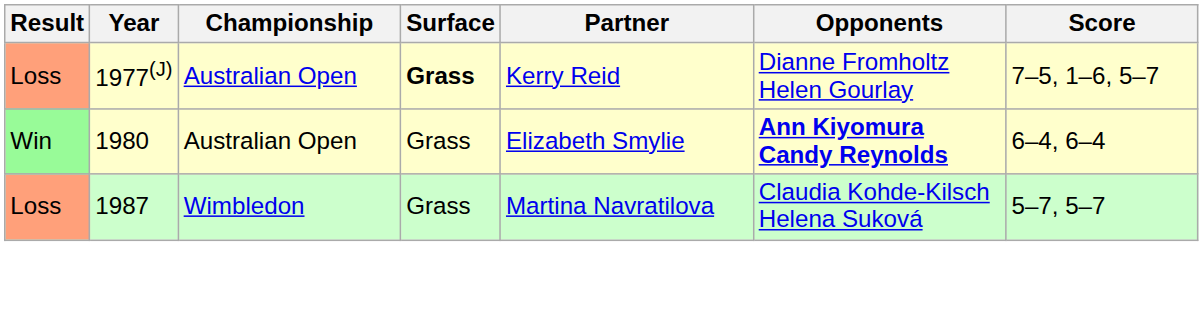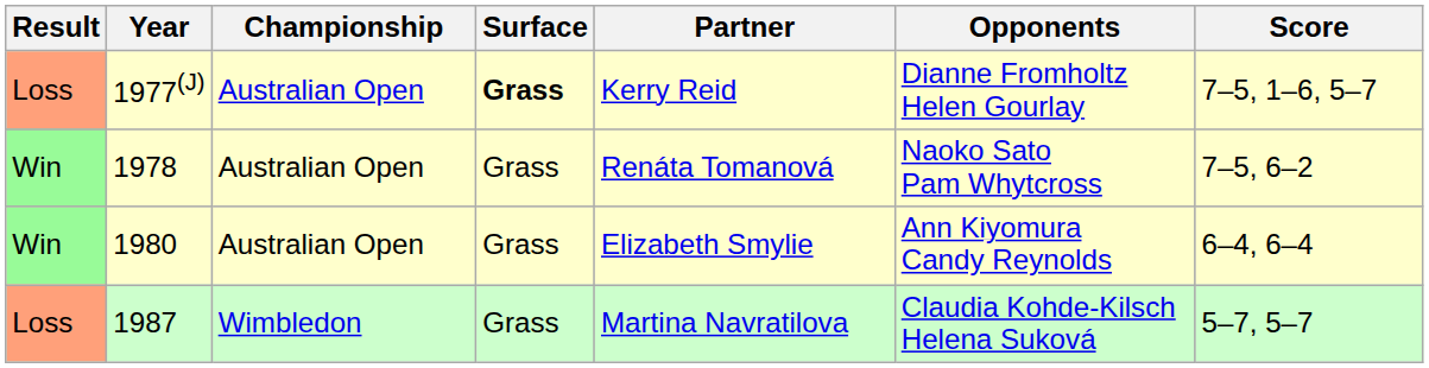+ row: Win | 1978 | Australian Open | Grass | Renáta Tomanová | Naoko Sato Pam Whytcross | 7–5, 6–2
1980 | Opponents: bold -> normal
